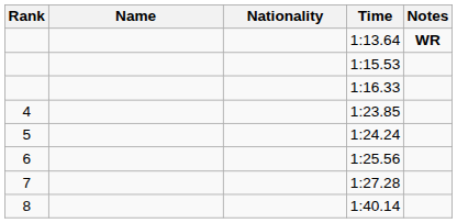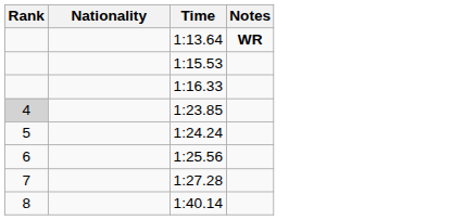- column: Name
1:23.85 | Rank: no background -> lightgrey background
